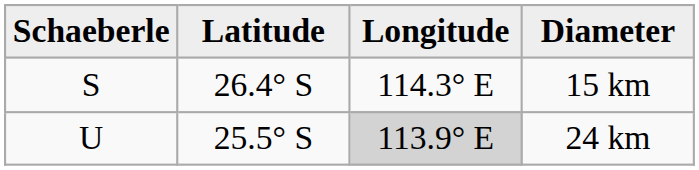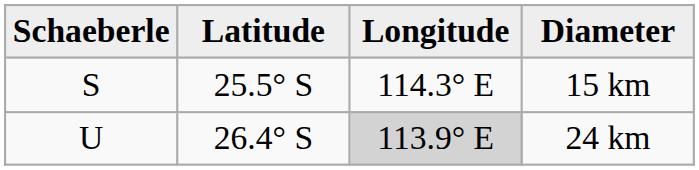15 km | Latitude: 26.4° S -> 25.5° S
24 km | Latitude: 25.5° S -> 26.4° S
